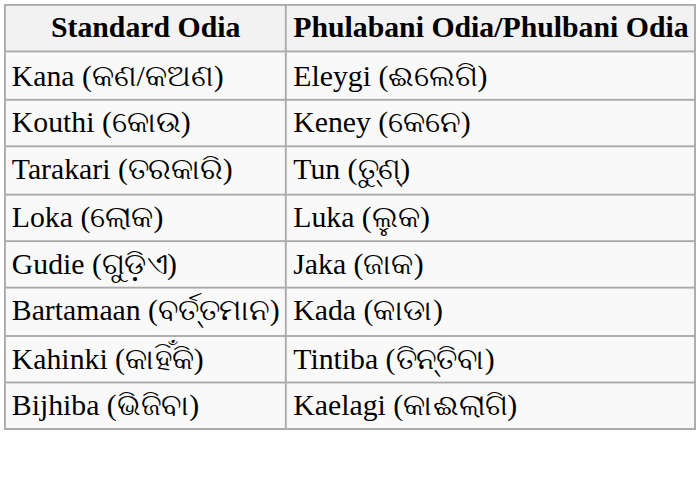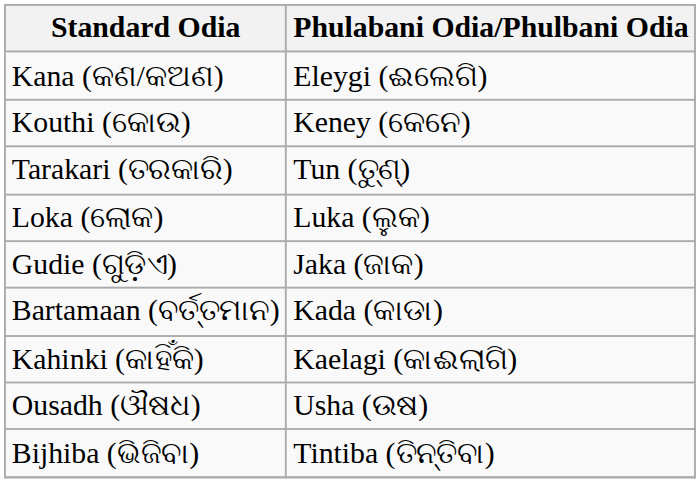Kahinki (କାହିଁକି) | Phulabani Odia/Phulbani Odia: Tintiba (ତିନ୍ତିବା) -> Kaelagi (କାଈଲାଗି)
+ row: Ousadh (ଔଷଧ) | Usha (ଉଷ)
Bijhiba (ଭିଜିବା) | Phulabani Odia/Phulbani Odia: Kaelagi (କାଈଲାଗି) -> Tintiba (ତିନ୍ତିବା)
